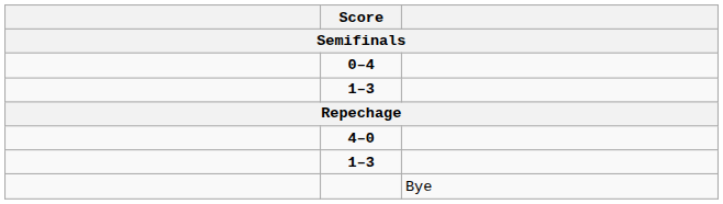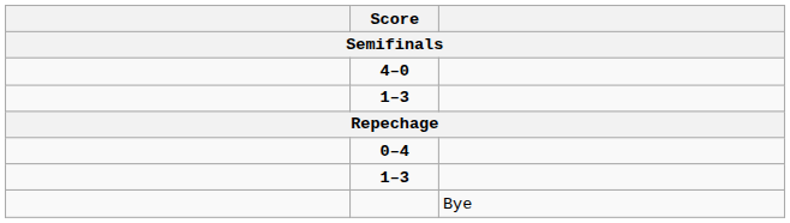rows swapped: 4–0 <-> 0–4
